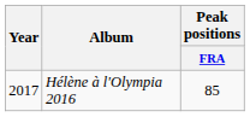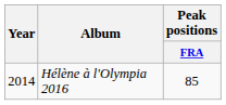Hélène à l'Olympia 2016 | Year: 2017 -> 2014
